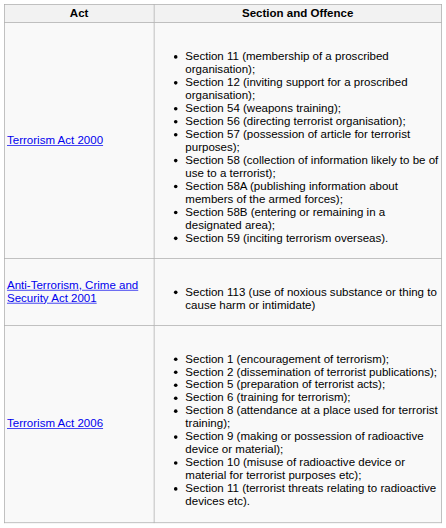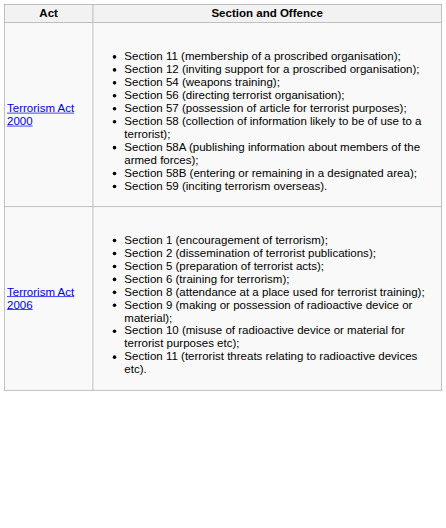- row: Anti-Terrorism, Crime and Security Act 2001 | Section 113 (use of noxious substance or thing to cause harm or intimidate)
